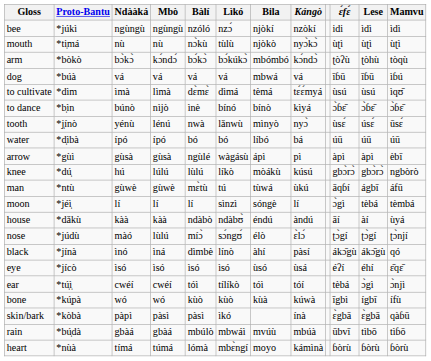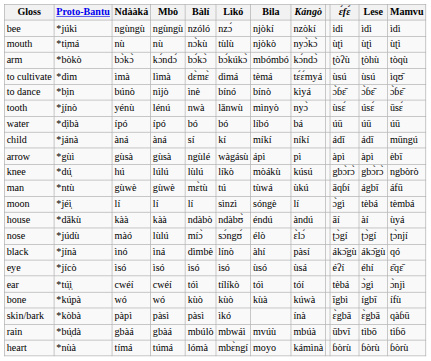- row: dog | *búà | vá | vá | vá | vá | mbwá | vá | īɓū | īɓū | ìɓú
+ row: child | *jánà | àná | àná | sí | kí | míkí | níkí | ádī | ádī | mūngú
